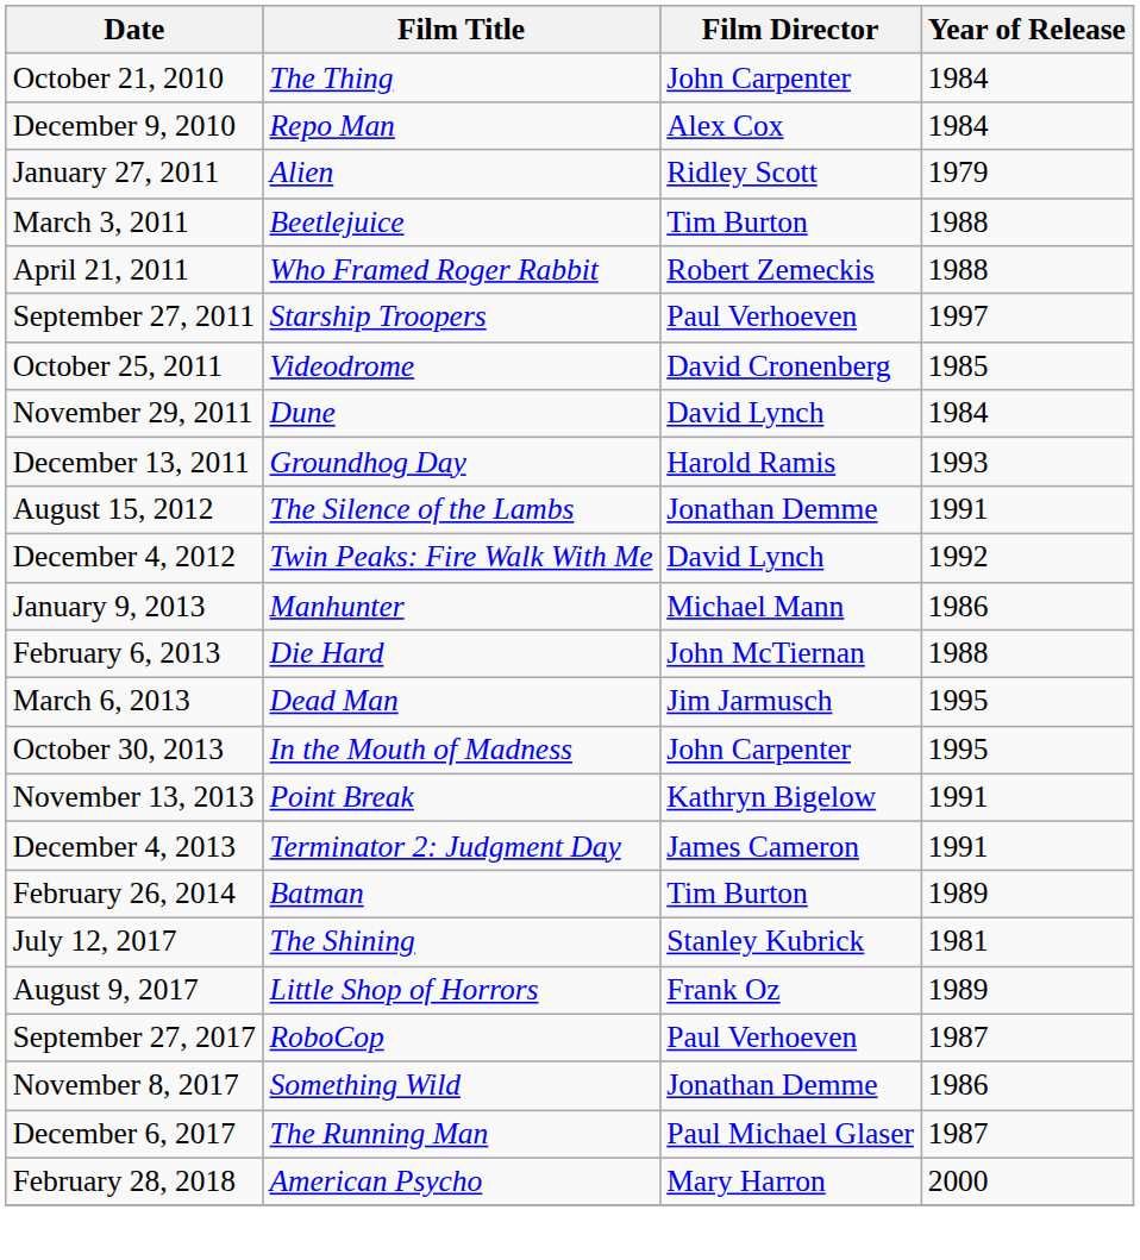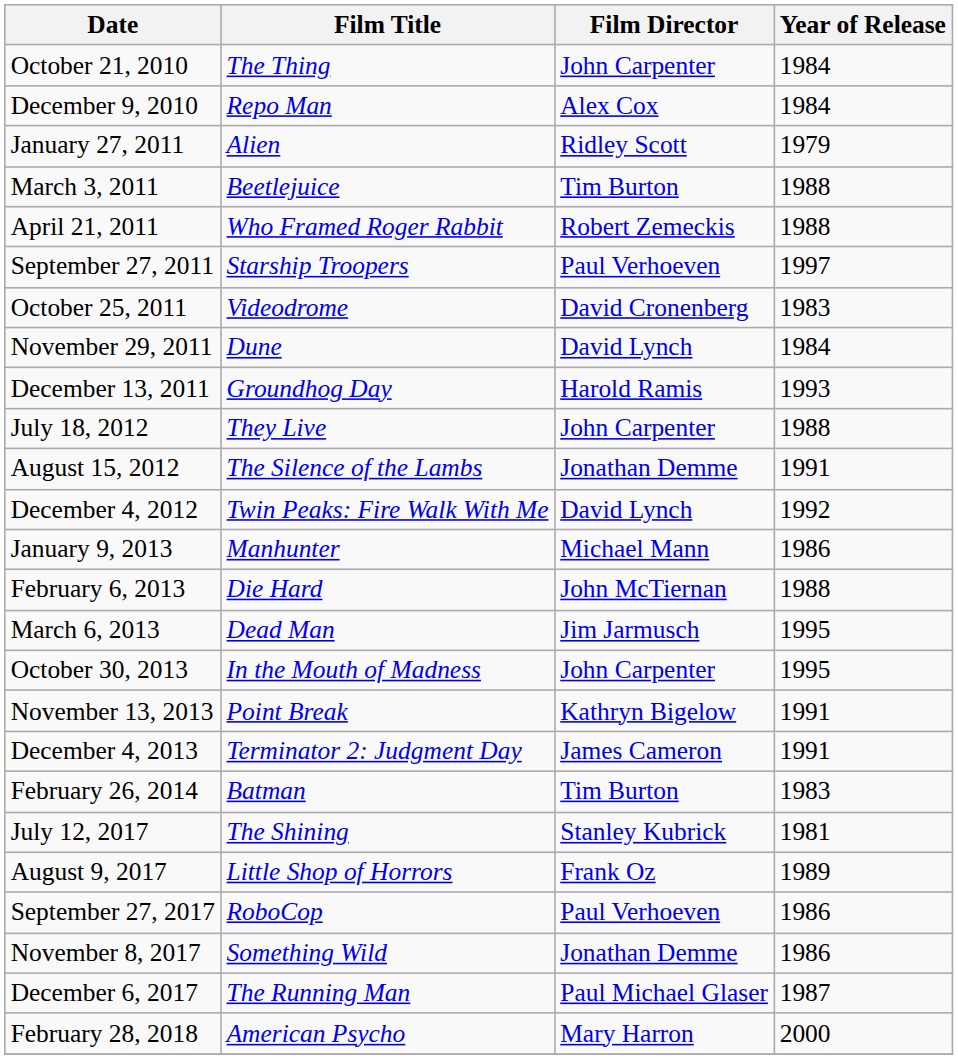October 25, 2011 | Year of Release: 1985 -> 1983
+ row: July 18, 2012 | They Live | John Carpenter | 1988
February 26, 2014 | Year of Release: 1989 -> 1983
September 27, 2017 | Year of Release: 1987 -> 1986
